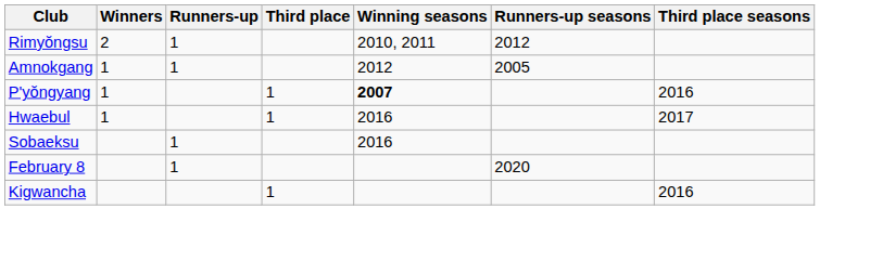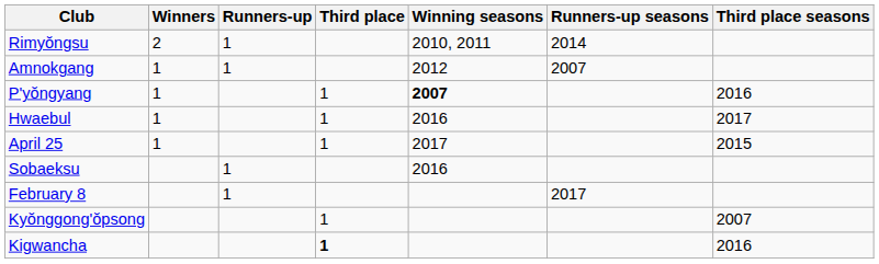Rimyŏngsu | Runners-up seasons: 2012 -> 2014
Amnokgang | Runners-up seasons: 2005 -> 2007
+ row: April 25 | 1 | 1 | 2017 | 2015
February 8 | Runners-up seasons: 2020 -> 2017
+ row: Kyŏnggong'ŏpsong | 1 | 2007
Kigwancha | Third place: normal -> bold
